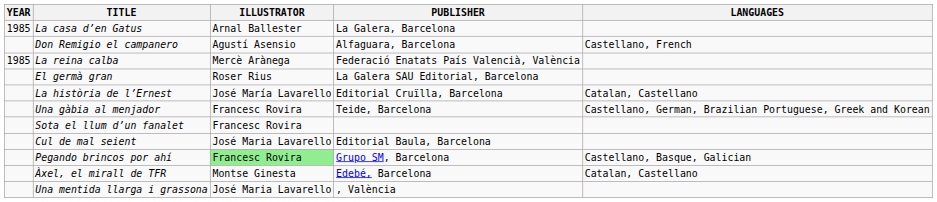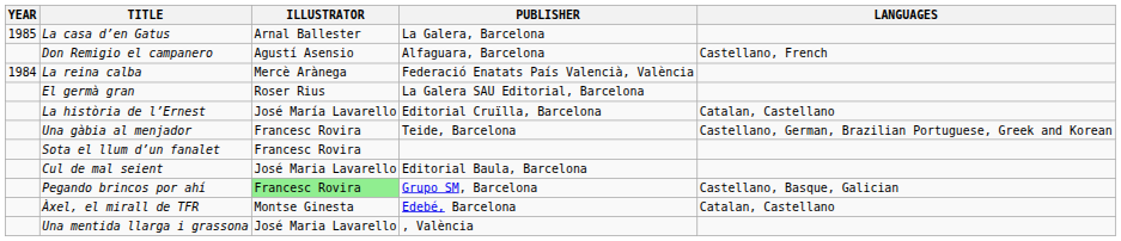La reina calba | YEAR: 1985 -> 1984
